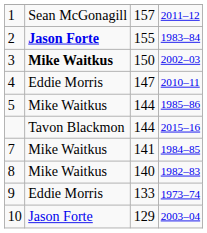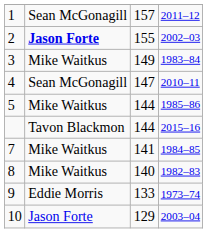2 | column 4: 1983–84 -> 2002–03
3 | column 2: bold -> normal
3 | column 3: 150 -> 149
3 | column 4: 2002–03 -> 1983–84
4 | column 2: Eddie Morris -> Sean McGonagill
